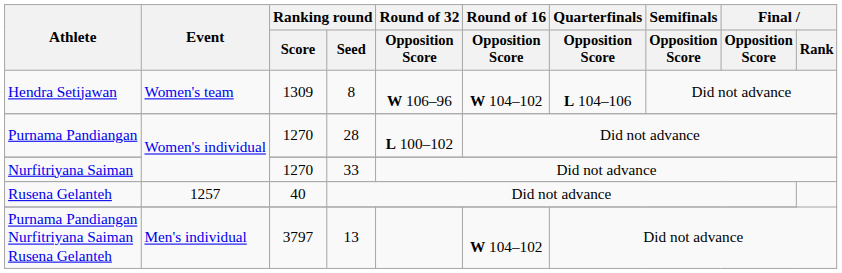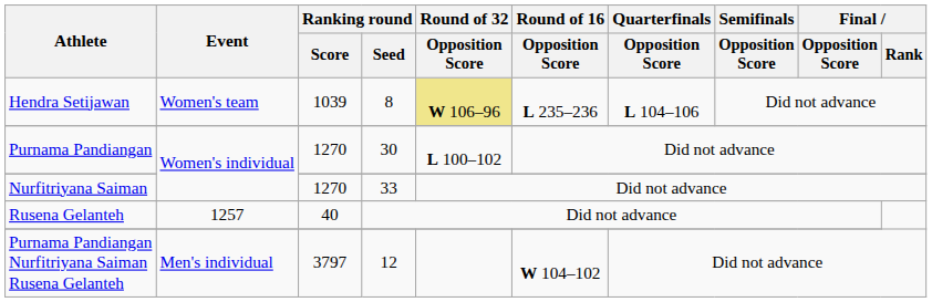Hendra Setijawan | Ranking round / Score: 1309 -> 1039
Hendra Setijawan | Round of 32 / Opposition Score: no background -> khaki background
Hendra Setijawan | Round of 16 / Opposition Score: W 104–102 -> L 235–236
Purnama Pandiangan | Ranking round / Seed: 28 -> 30
Purnama Pandiangan Nurfitriyana Saiman Rusena Gelanteh | Ranking round / Seed: 13 -> 12
